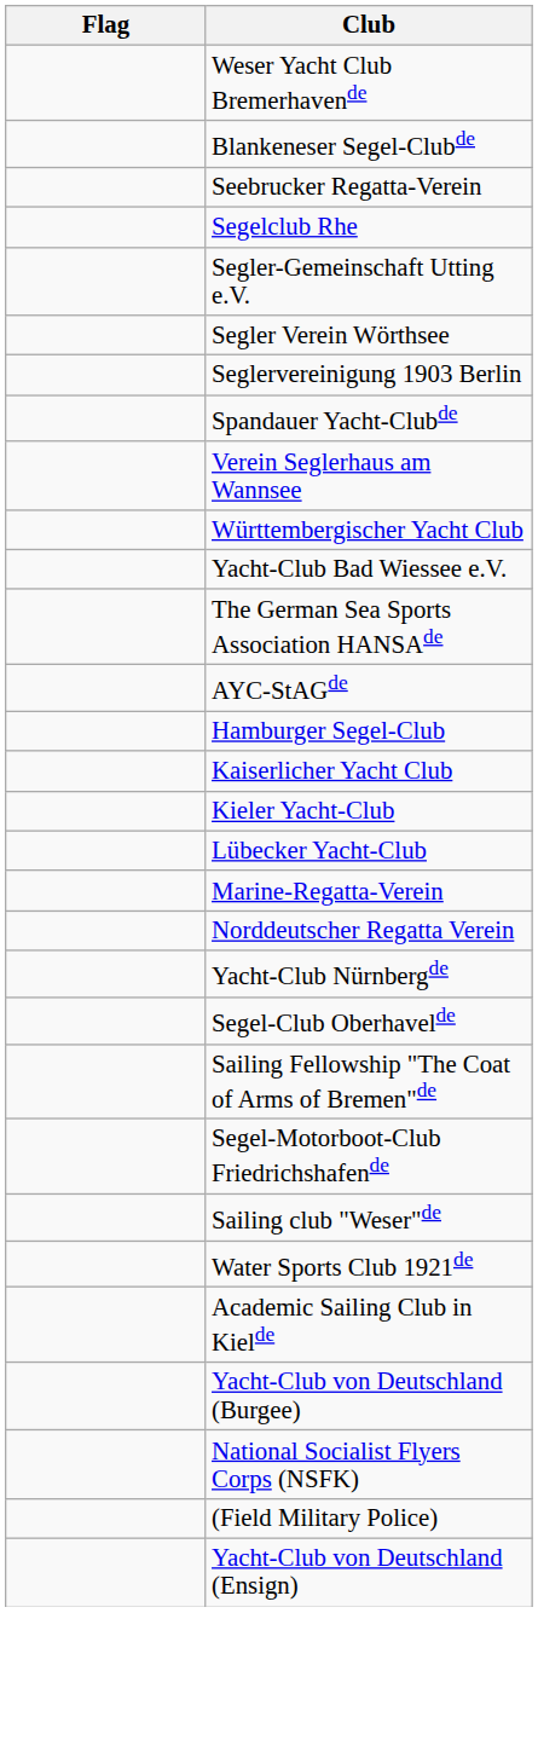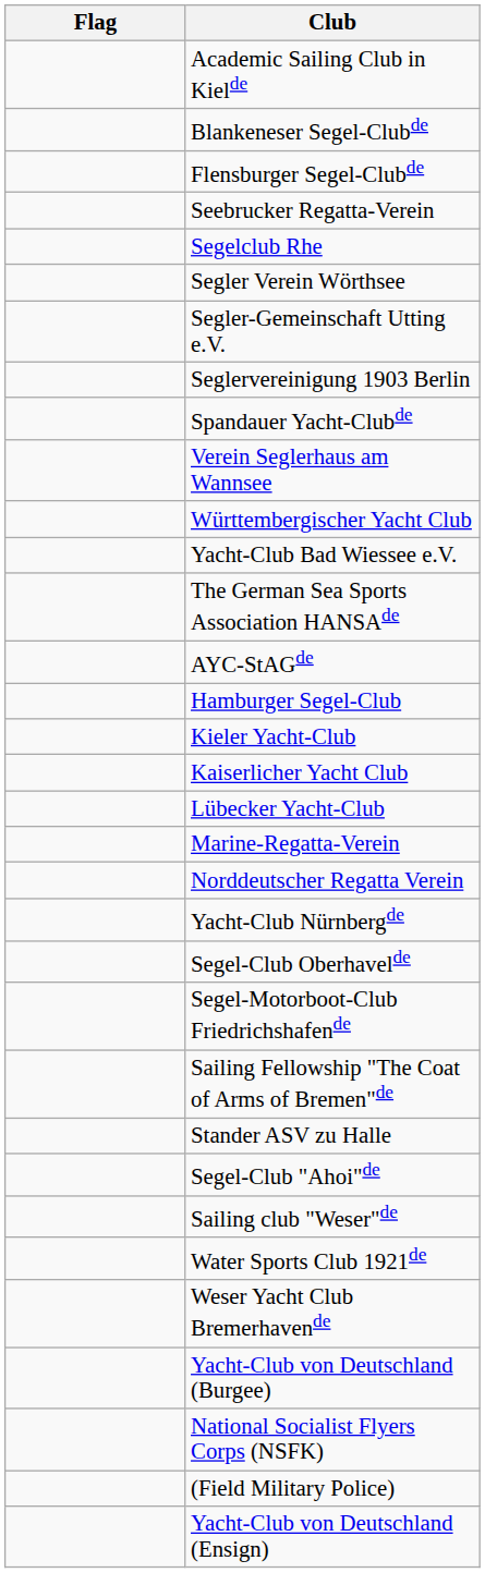rows swapped: Academic Sailing Club in Kielde <-> Weser Yacht Club Bremerhavende
+ row: Flensburger Segel-Clubde
rows swapped: Segler Verein Wörthsee <-> Segler-Gemeinschaft Utting e.V.
rows swapped: Kaiserlicher Yacht Club <-> Kieler Yacht-Club
rows swapped: Sailing Fellowship "The Coat of Arms of Bremen"de <-> Segel-Motorboot-Club Friedrichshafende
+ row: Stander ASV zu Halle
+ row: Segel-Club "Ahoi"de
